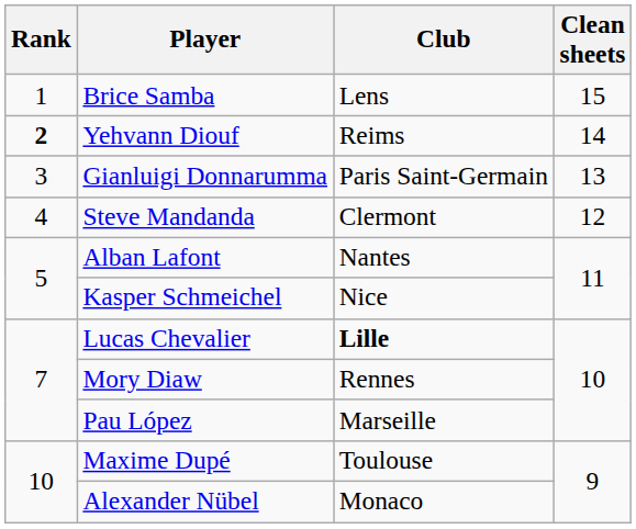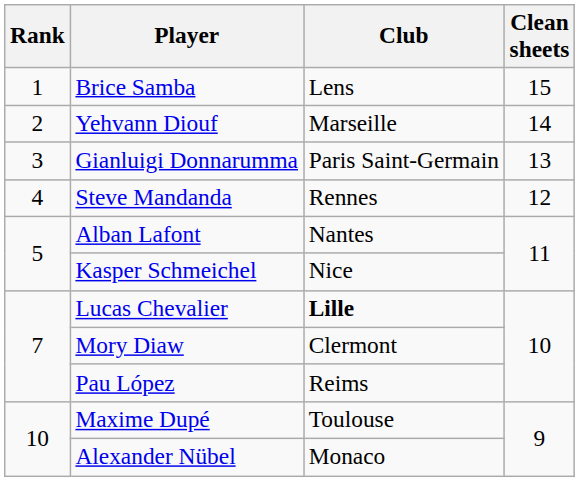Yehvann Diouf | Rank: bold -> normal
Yehvann Diouf | Club: Reims -> Marseille
Steve Mandanda | Club: Clermont -> Rennes
Mory Diaw | Club: Rennes -> Clermont
Pau López | Club: Marseille -> Reims
